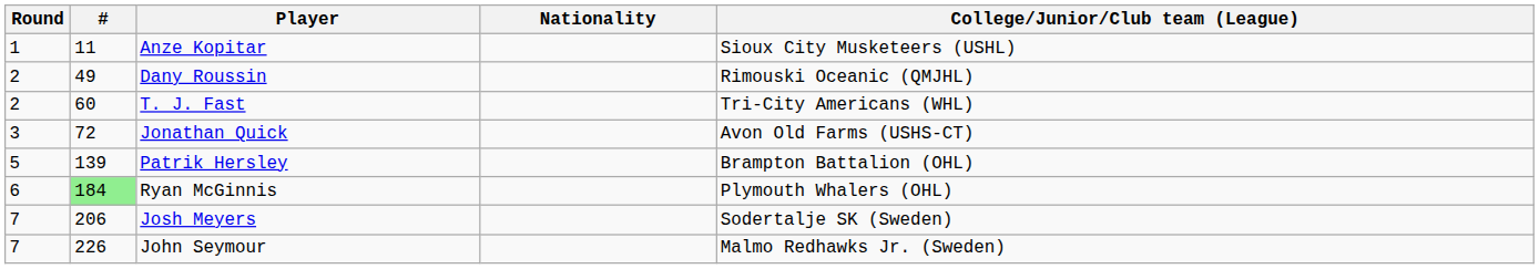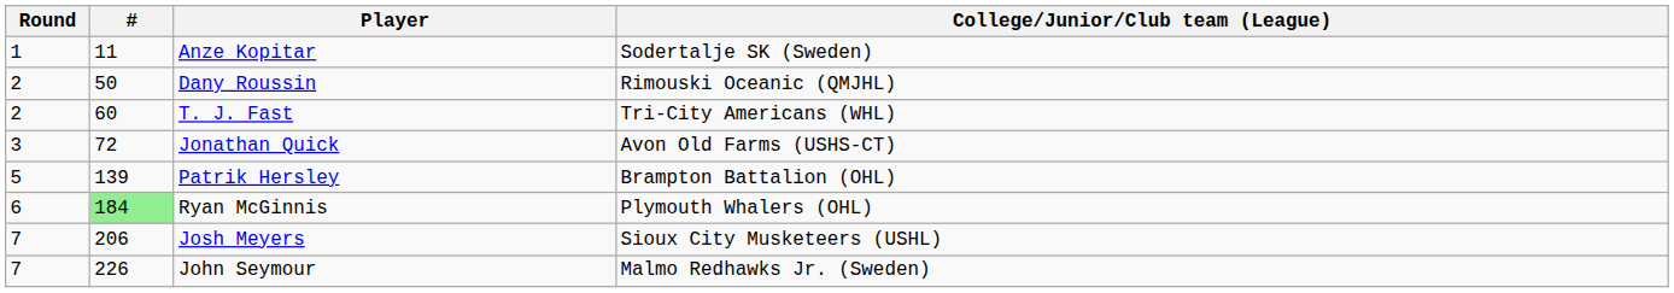- column: Nationality
Anze Kopitar | College/Junior/Club team (League): Sioux City Musketeers (USHL) -> Sodertalje SK (Sweden)
Dany Roussin | #: 49 -> 50
Josh Meyers | College/Junior/Club team (League): Sodertalje SK (Sweden) -> Sioux City Musketeers (USHL)
